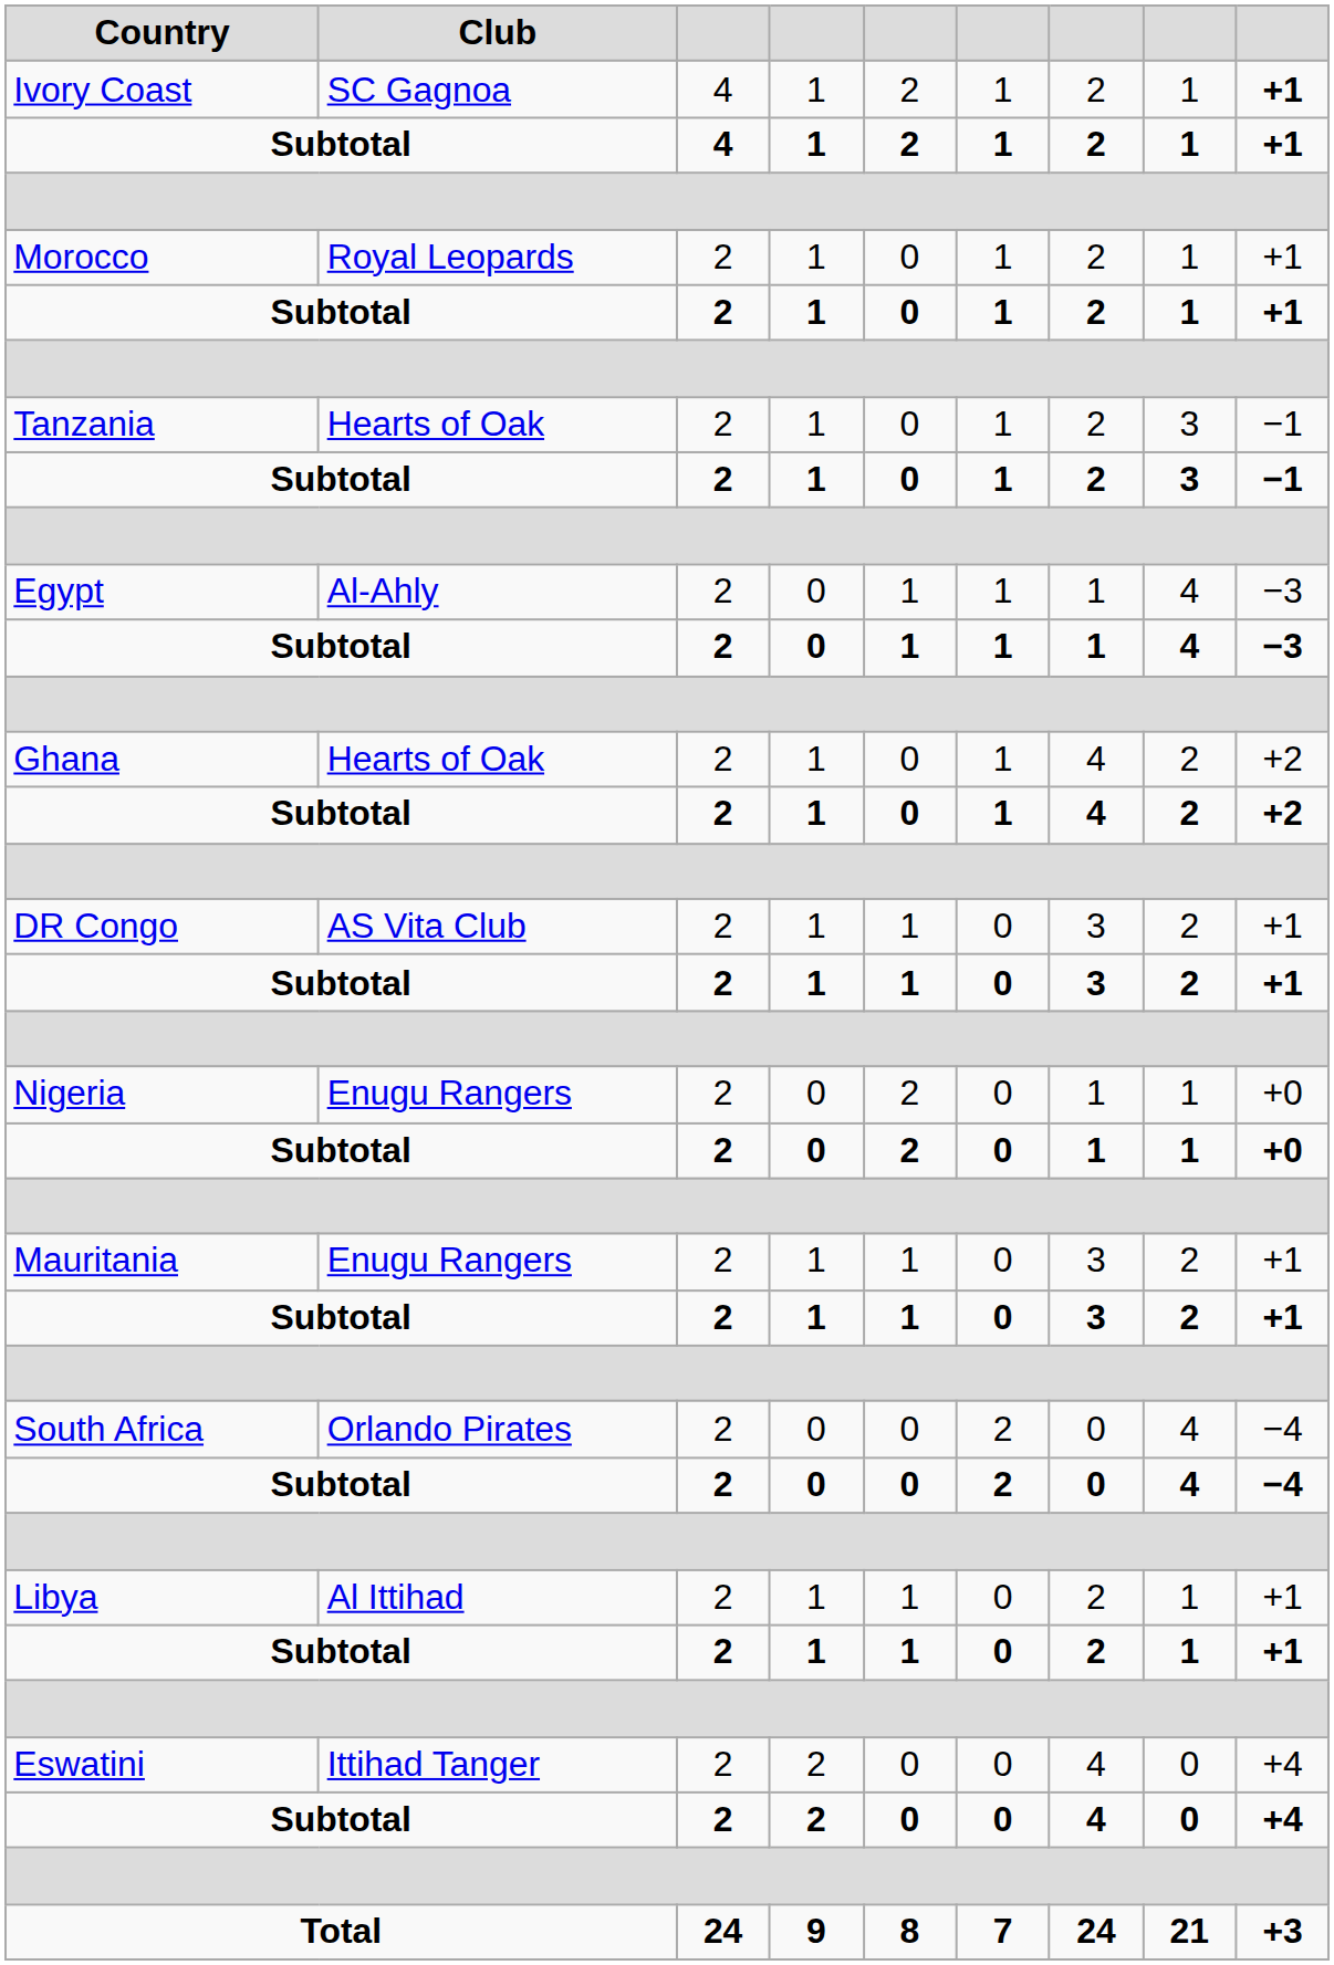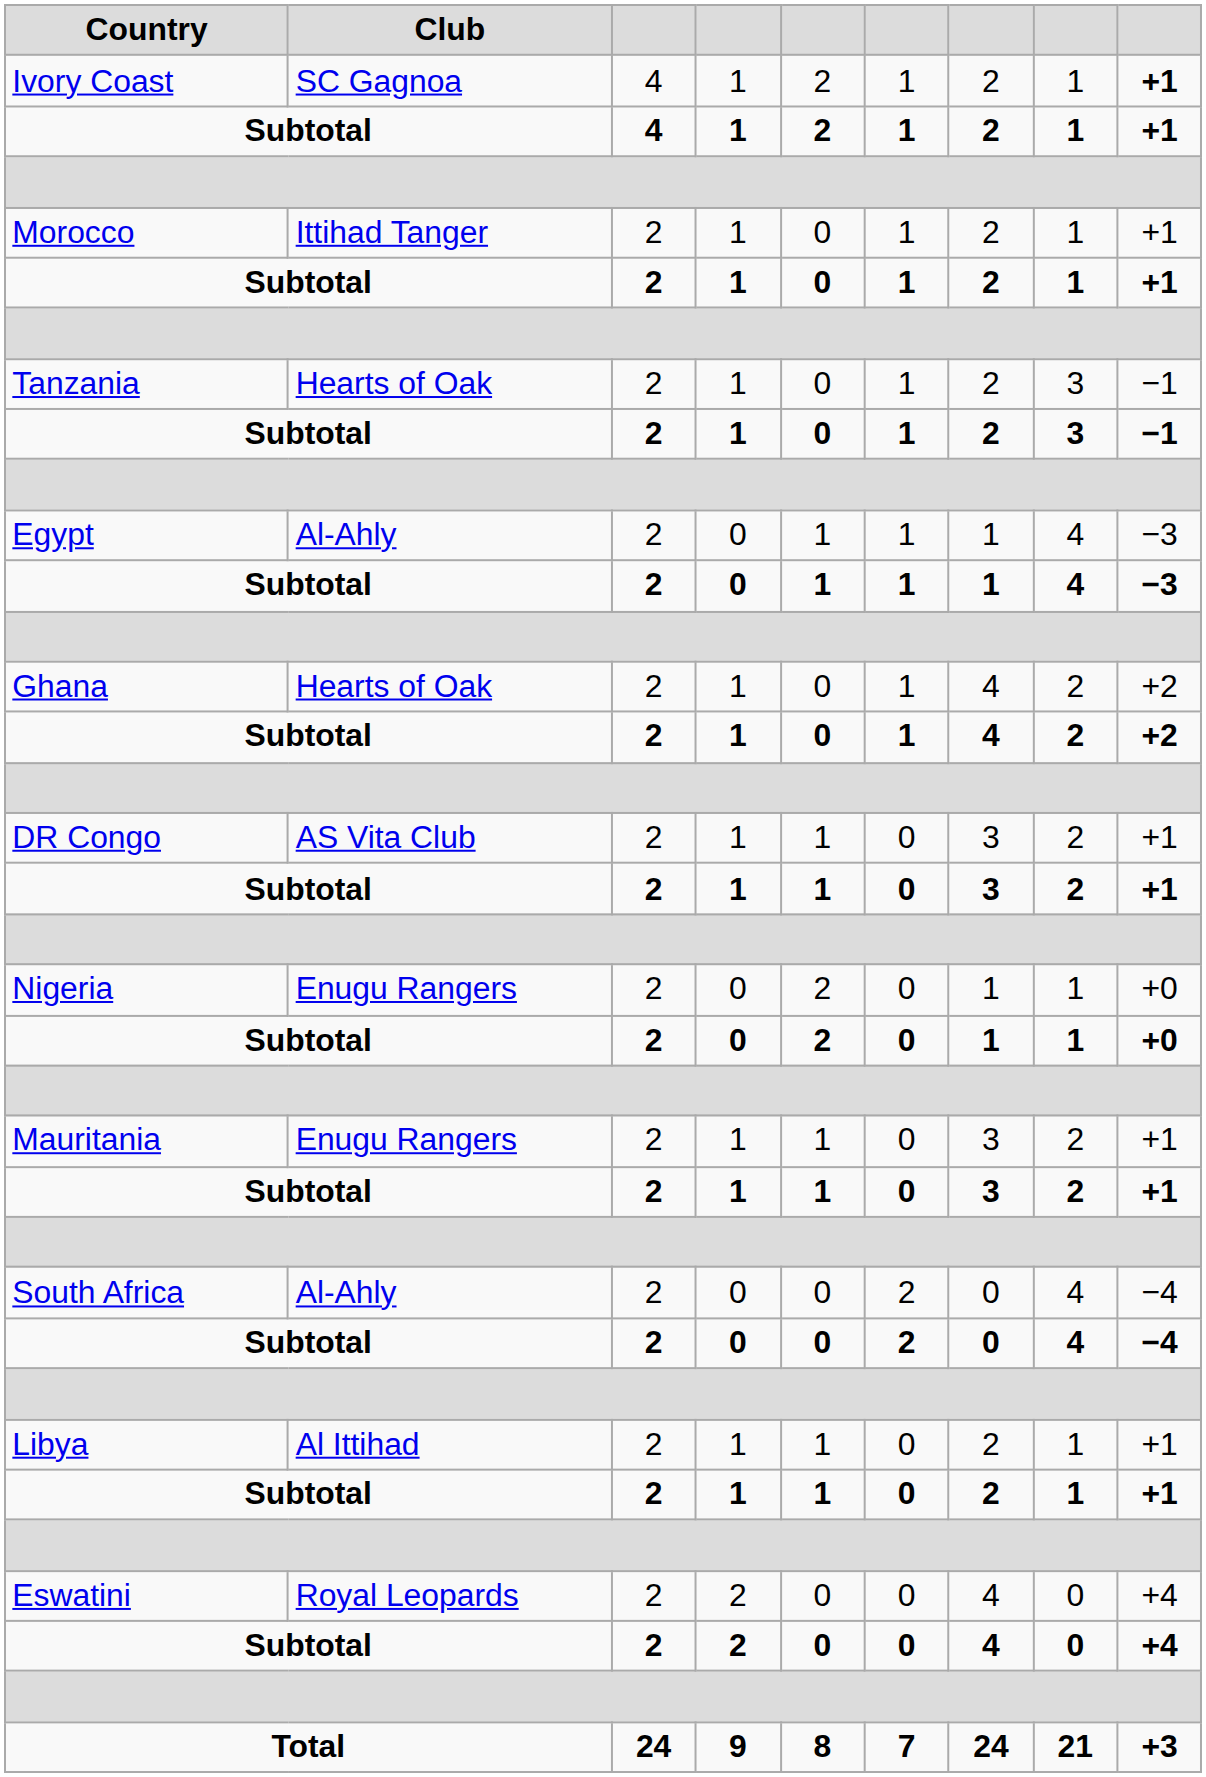Morocco | Club: Royal Leopards -> Ittihad Tanger
South Africa | Club: Orlando Pirates -> Al-Ahly
Eswatini | Club: Ittihad Tanger -> Royal Leopards
